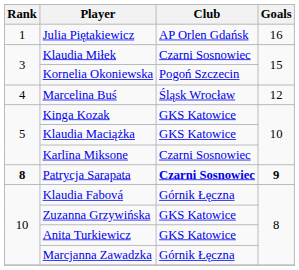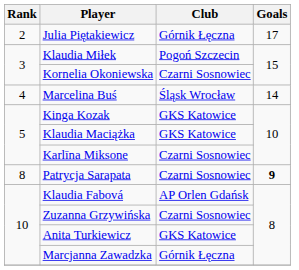Julia Piętakiewicz | Rank: 1 -> 2
Julia Piętakiewicz | Club: AP Orlen Gdańsk -> Górnik Łęczna
Julia Piętakiewicz | Goals: 16 -> 17
Klaudia Miłek | Club: Czarni Sosnowiec -> Pogoń Szczecin
Kornelia Okoniewska | Club: Pogoń Szczecin -> Czarni Sosnowiec
Marcelina Buś | Goals: 12 -> 14
Patrycja Sarapata | Rank: bold -> normal
Patrycja Sarapata | Club: bold -> normal
Klaudia Fabová | Club: Górnik Łęczna -> AP Orlen Gdańsk
Zuzanna Grzywińska | Club: GKS Katowice -> Czarni Sosnowiec
